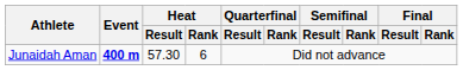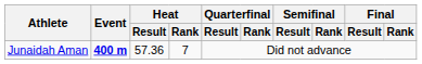Junaidah Aman | Heat / Result: 57.30 -> 57.36
Junaidah Aman | Heat / Rank: 6 -> 7
